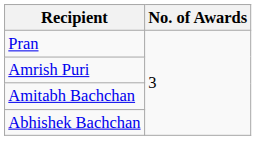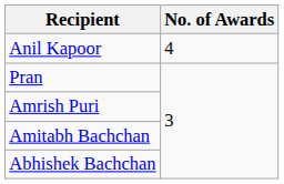+ row: Anil Kapoor | 4
